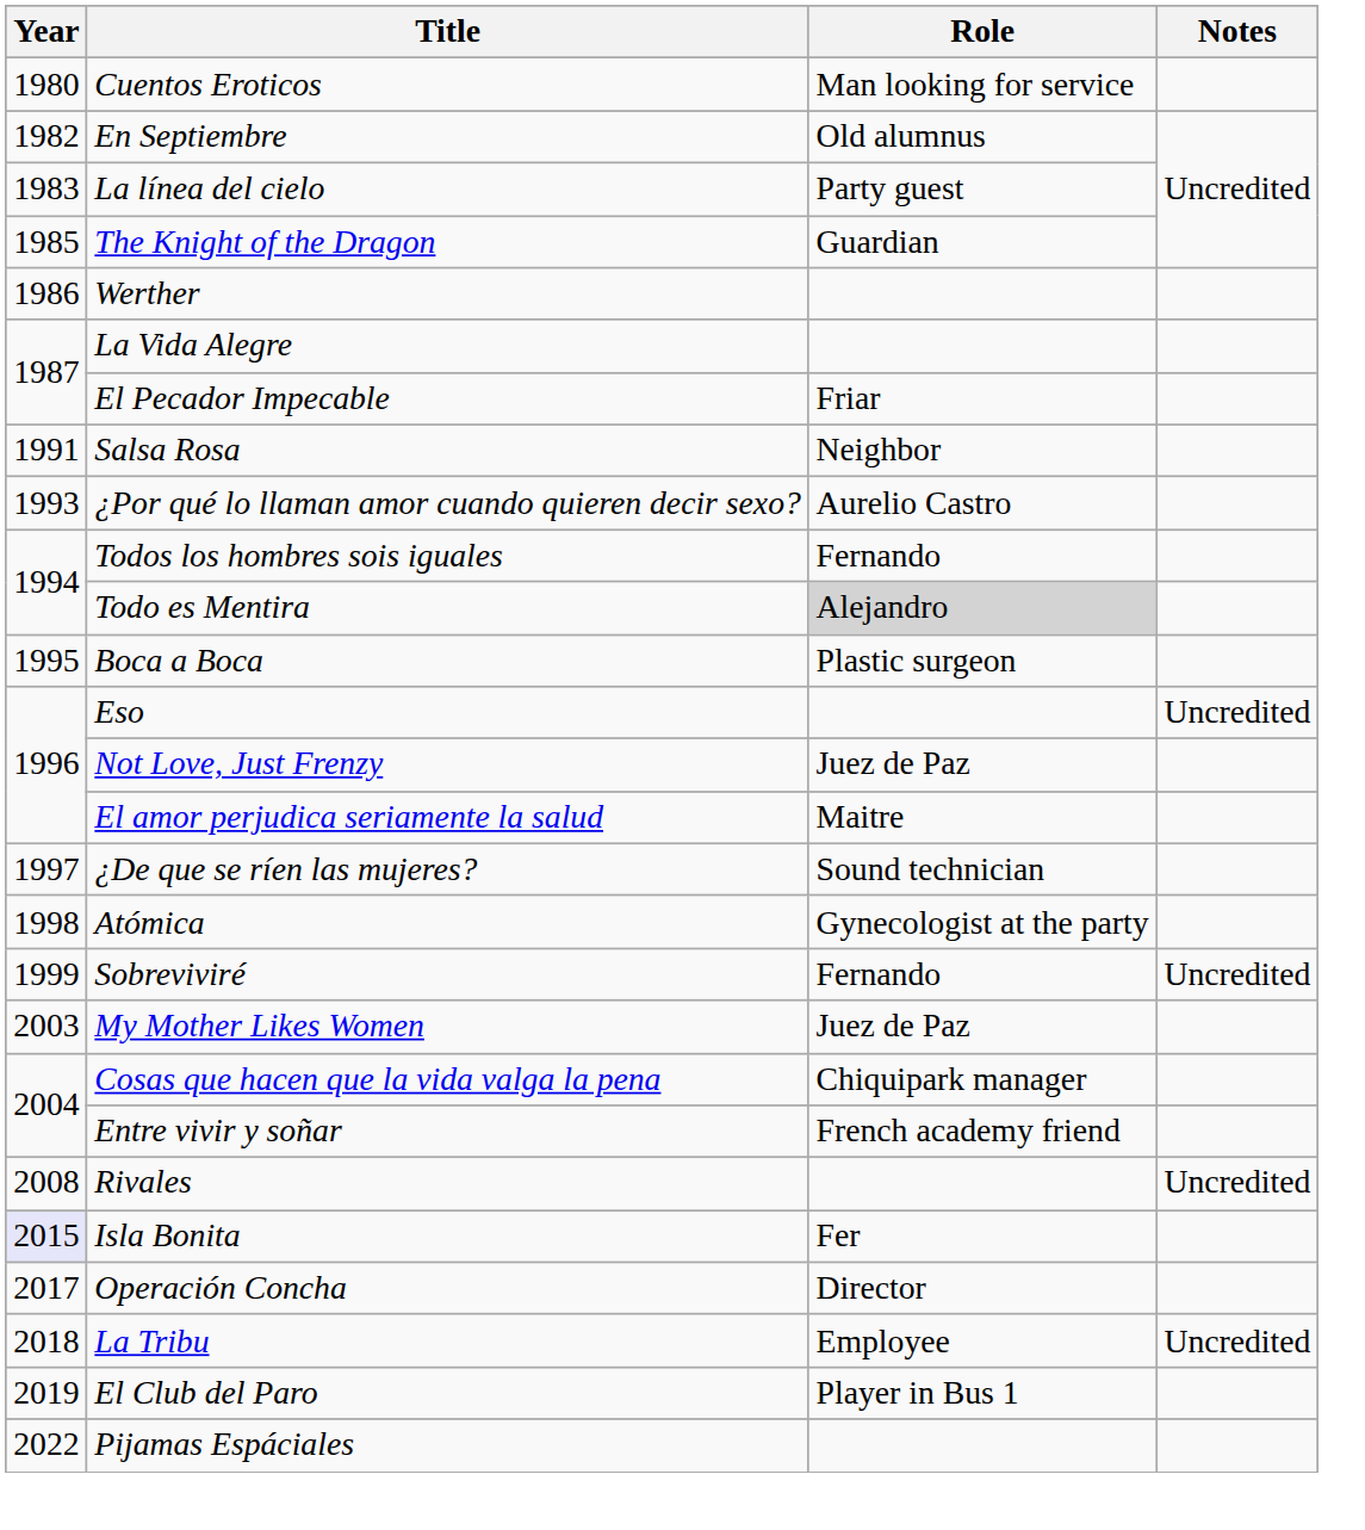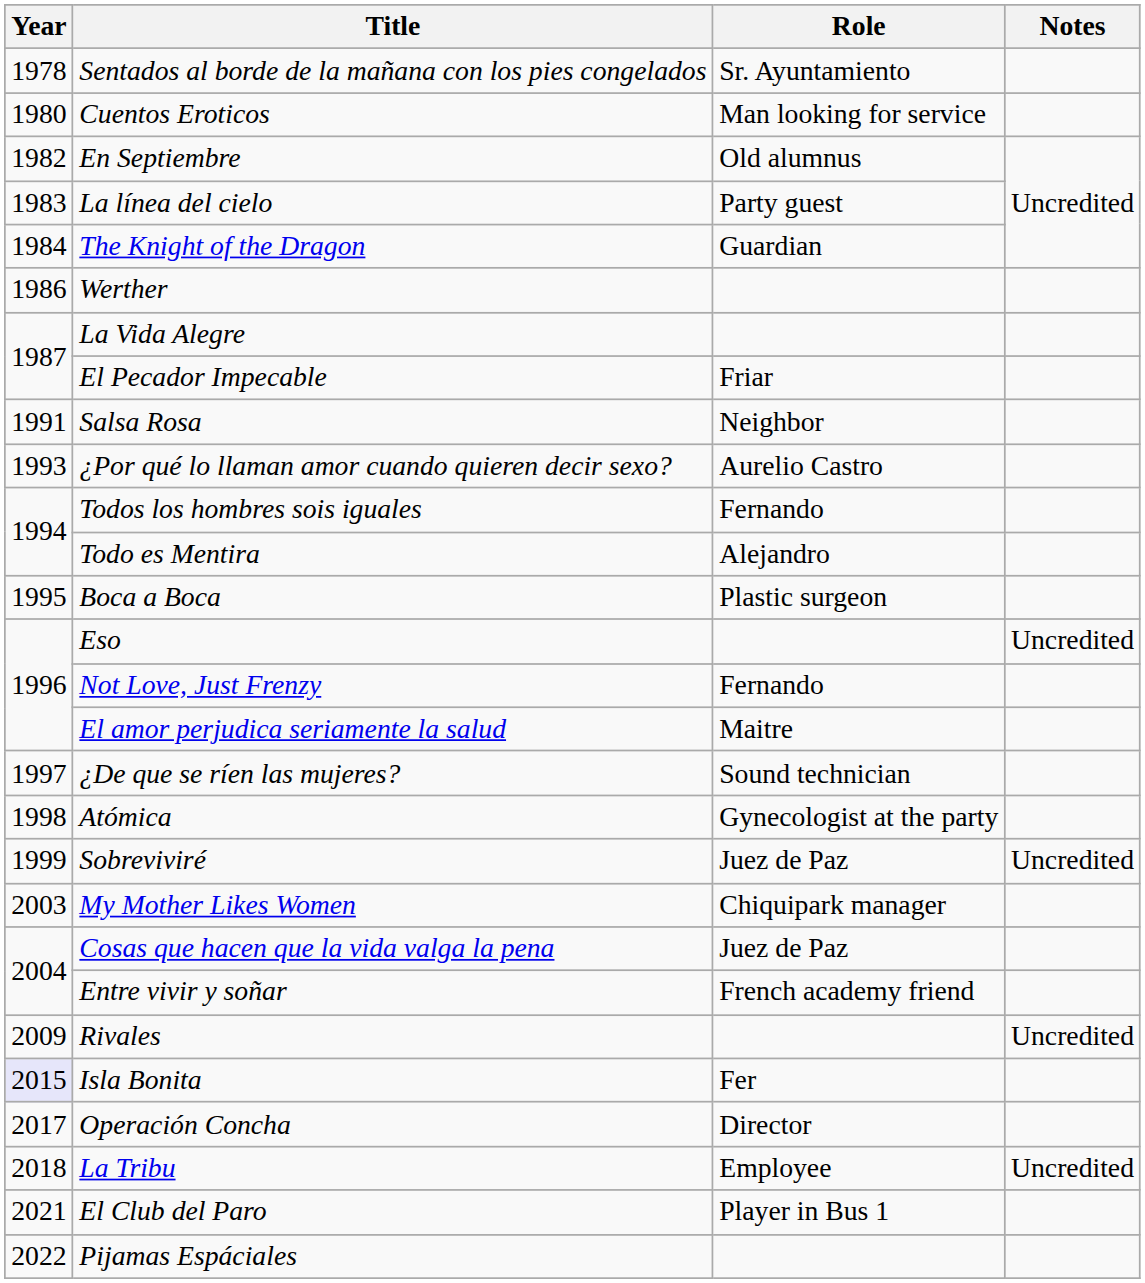+ row: 1978 | Sentados al borde de la mañana con los pies congelados | Sr. Ayuntamiento
The Knight of the Dragon | Year: 1985 -> 1984
Todo es Mentira | Role: lightgrey background -> no background
Not Love, Just Frenzy | Role: Juez de Paz -> Fernando
Sobreviviré | Role: Fernando -> Juez de Paz
My Mother Likes Women | Role: Juez de Paz -> Chiquipark manager
Cosas que hacen que la vida valga la pena | Role: Chiquipark manager -> Juez de Paz
Rivales | Year: 2008 -> 2009
El Club del Paro | Year: 2019 -> 2021
